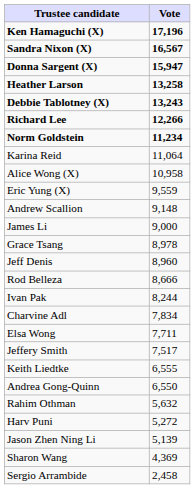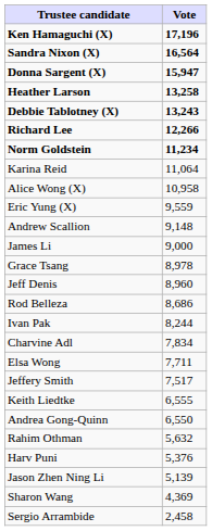Sandra Nixon (X) | Vote: 16,567 -> 16,564
Rod Belleza | Vote: 8,666 -> 8,686
Harv Puni | Vote: 5,272 -> 5,376
